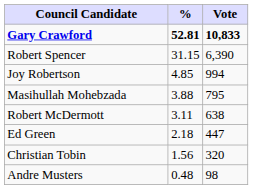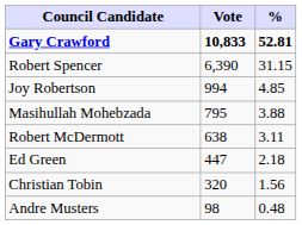columns swapped: Vote <-> %
